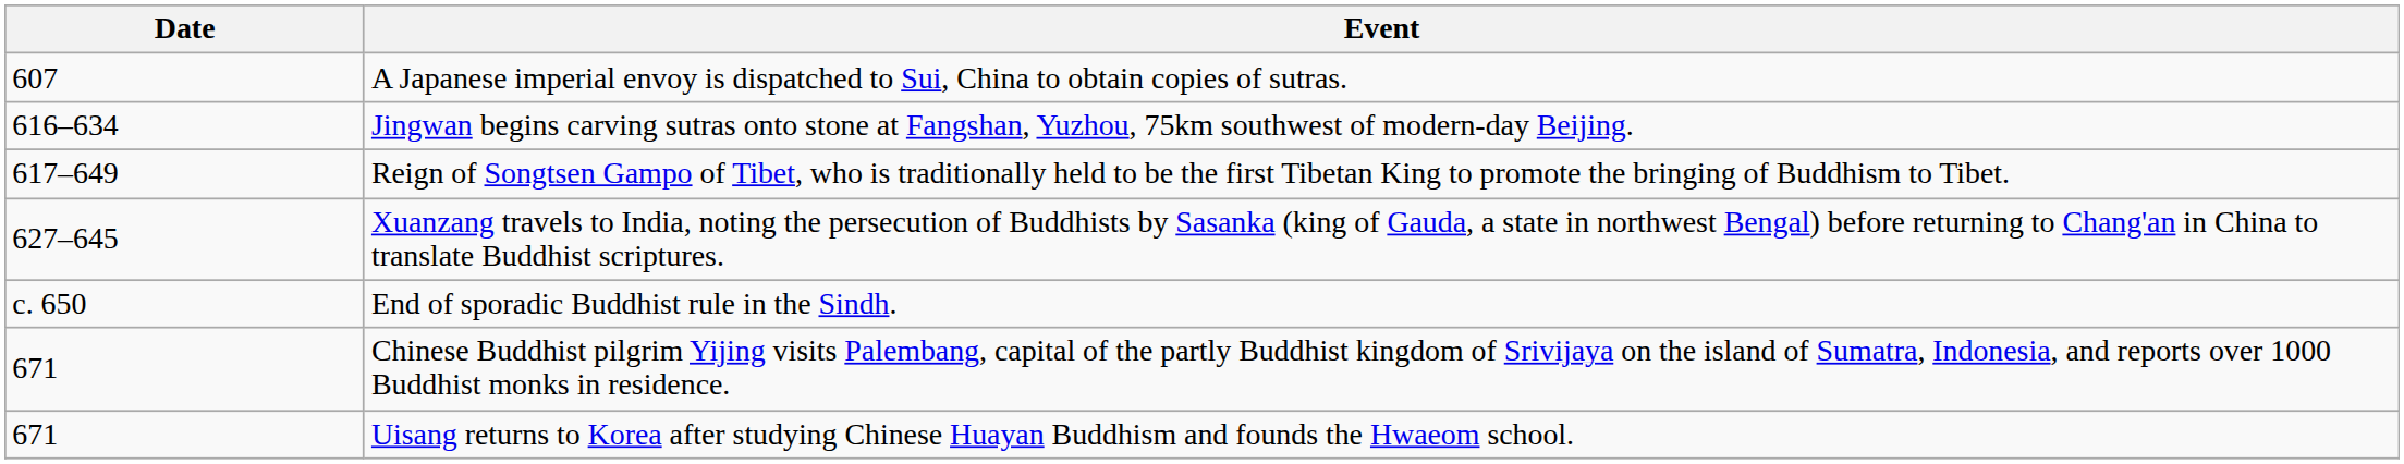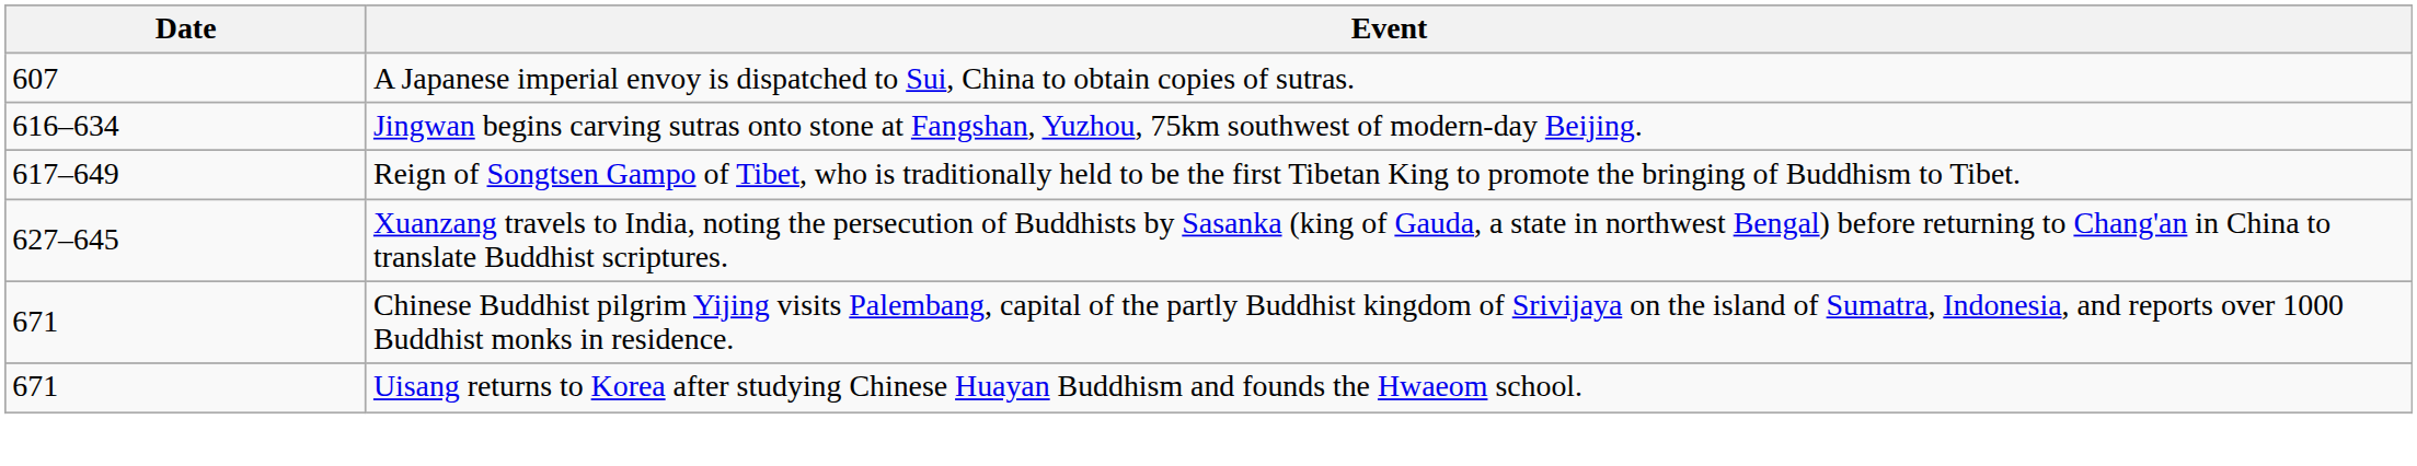- row: c. 650 | End of sporadic Buddhist rule in the Sindh.
